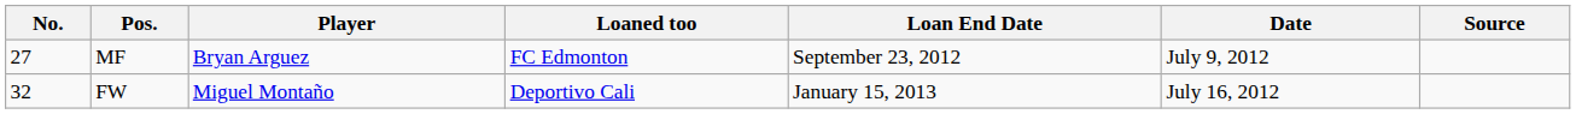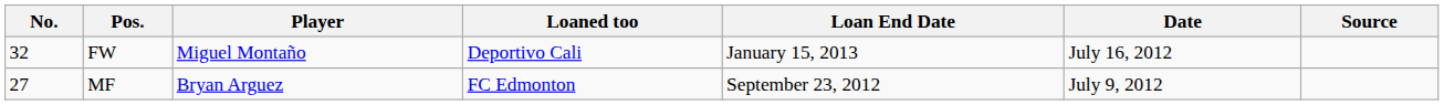rows swapped: MF <-> FW
